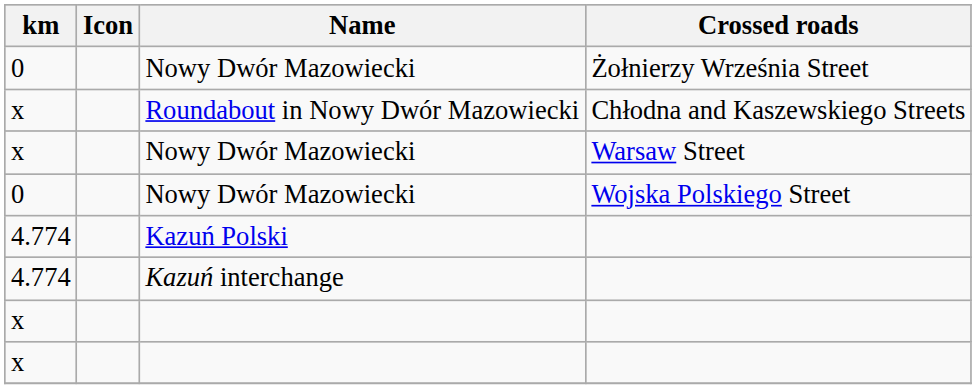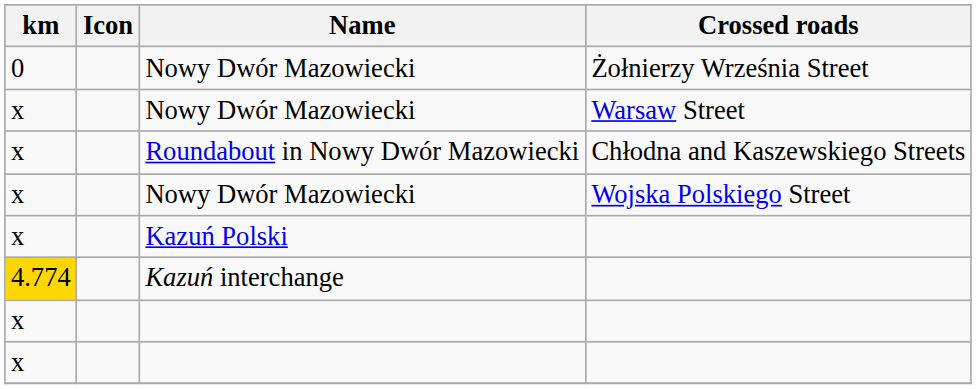rows swapped: Roundabout in Nowy Dwór Mazowiecki <-> Nowy Dwór Mazowiecki / Warsaw Street
Nowy Dwór Mazowiecki / Wojska Polskiego Street | km: 0 -> x
Kazuń Polski | km: 4.774 -> x
Kazuń interchange | km: no background -> gold background
